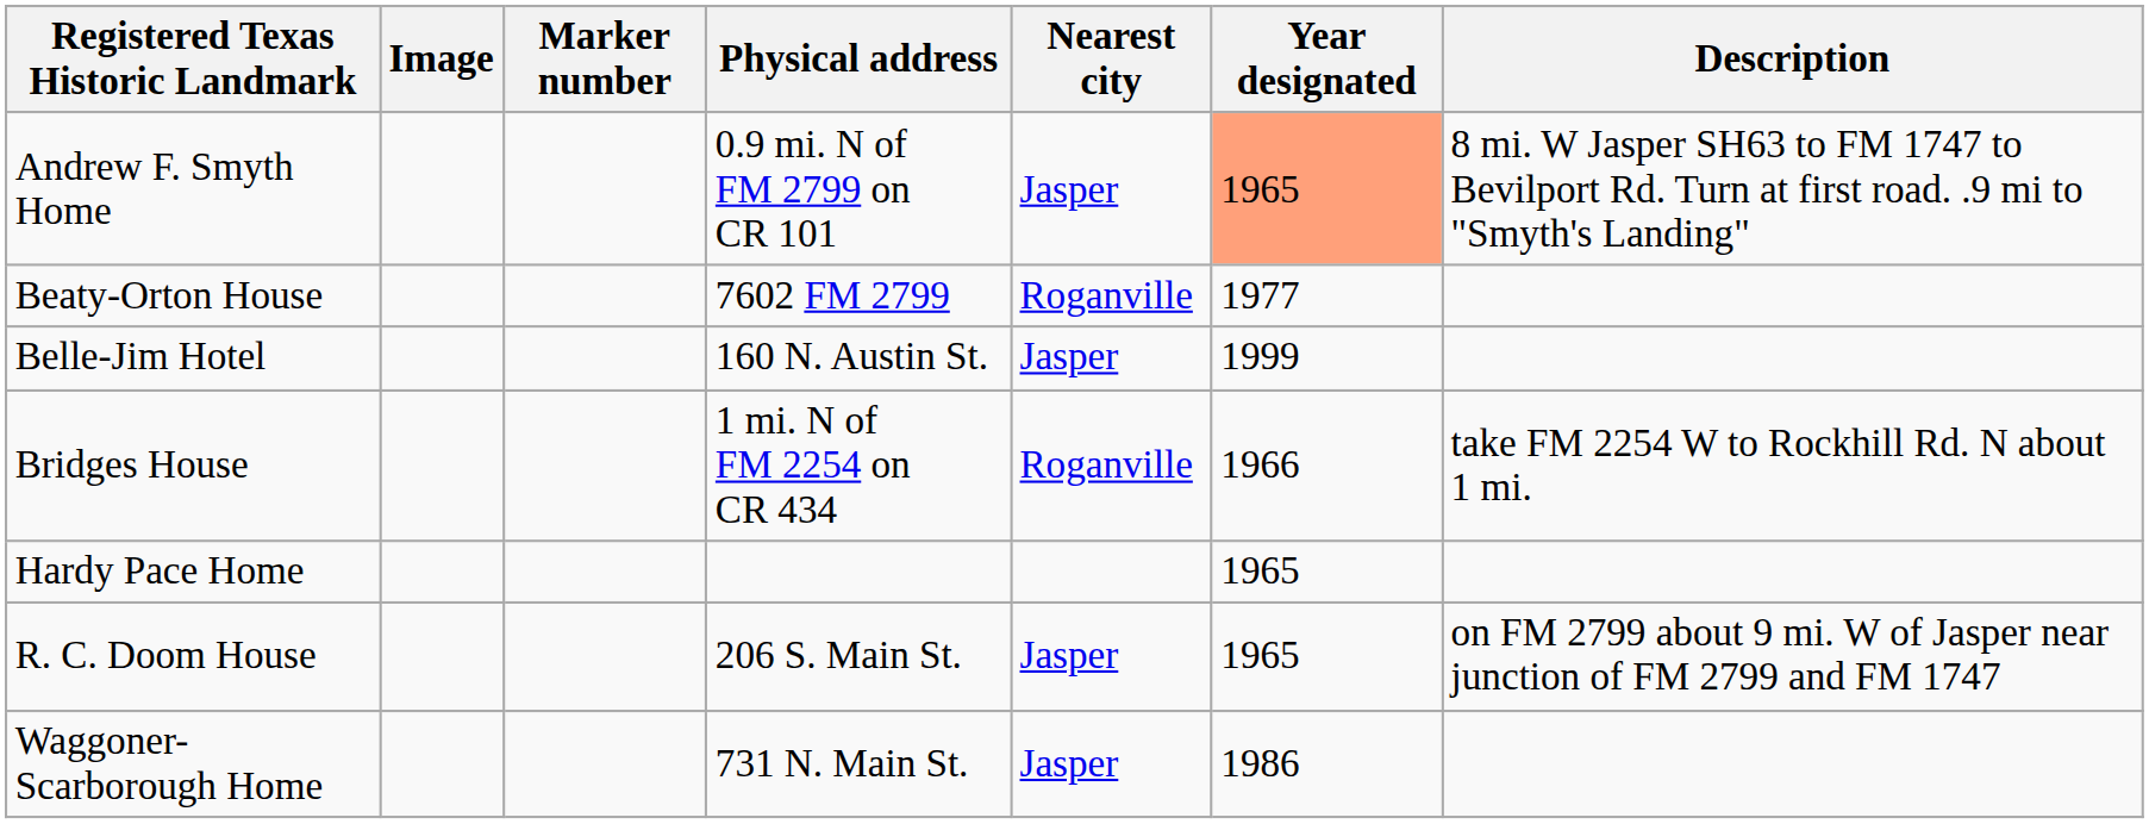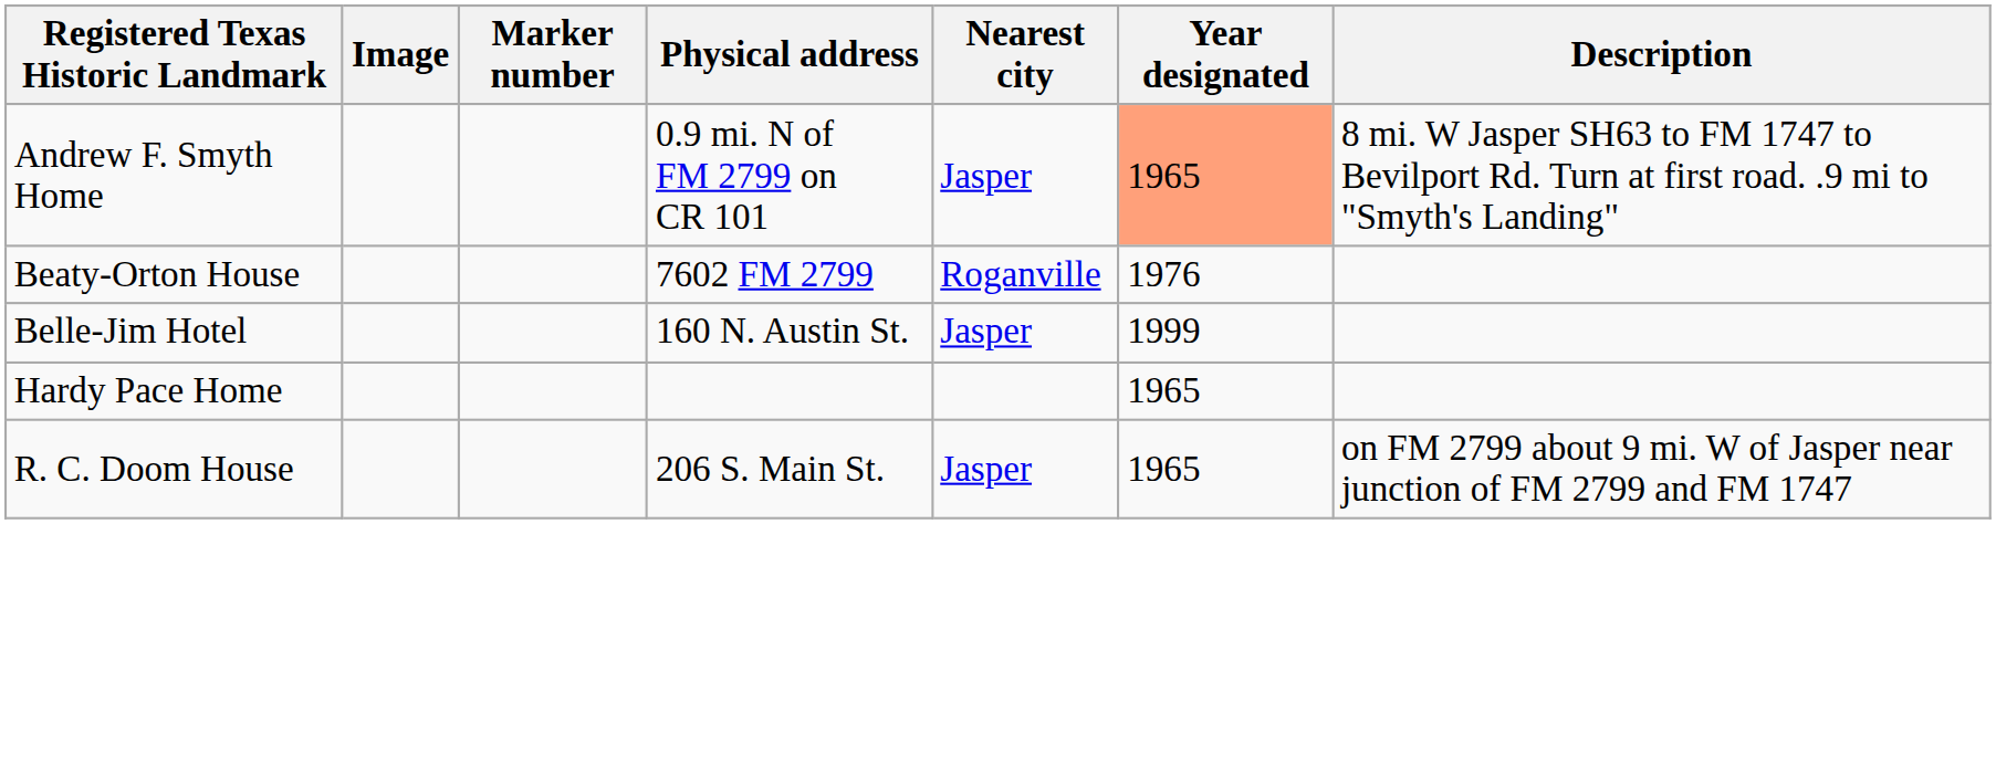Beaty-Orton House | Year designated: 1977 -> 1976
- row: Bridges House | 1 mi. N of FM 2254 on CR 434 | Roganville | 1966 | take FM 2254 W to Rockhill Rd. N about 1 mi.
- row: Waggoner-Scarborough Home | 731 N. Main St. | Jasper | 1986
